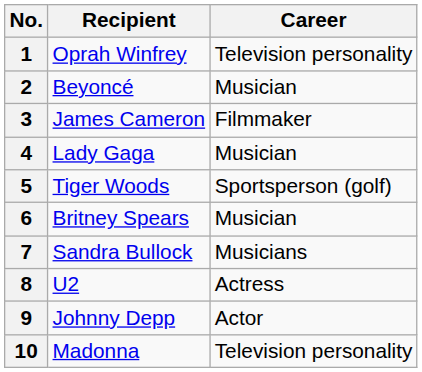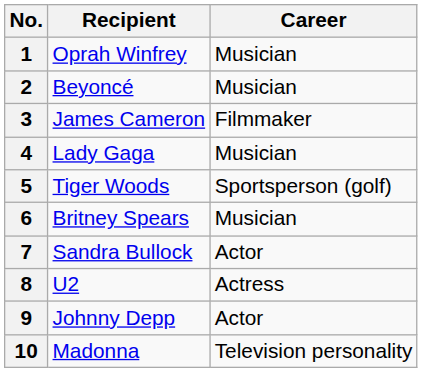1 | Career: Television personality -> Musician
7 | Career: Musicians -> Actor
